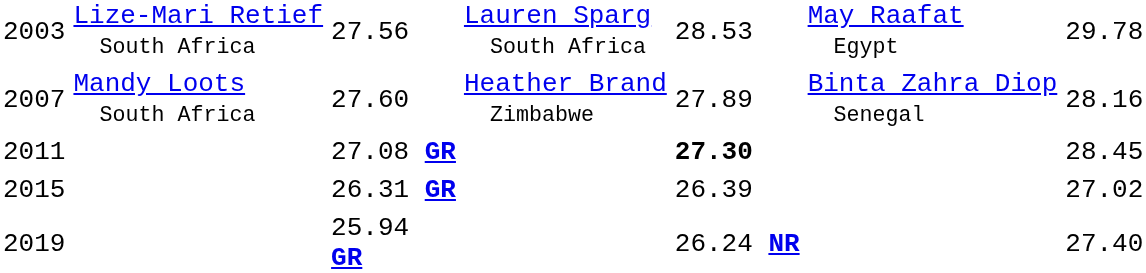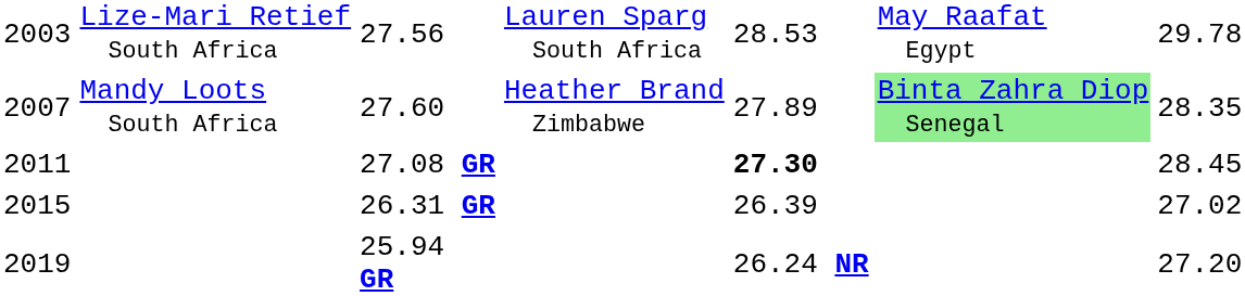27.60 | column 6: no background -> lightgreen background
27.60 | column 7: 28.16 -> 28.35
25.94 GR | column 7: 27.40 -> 27.20
